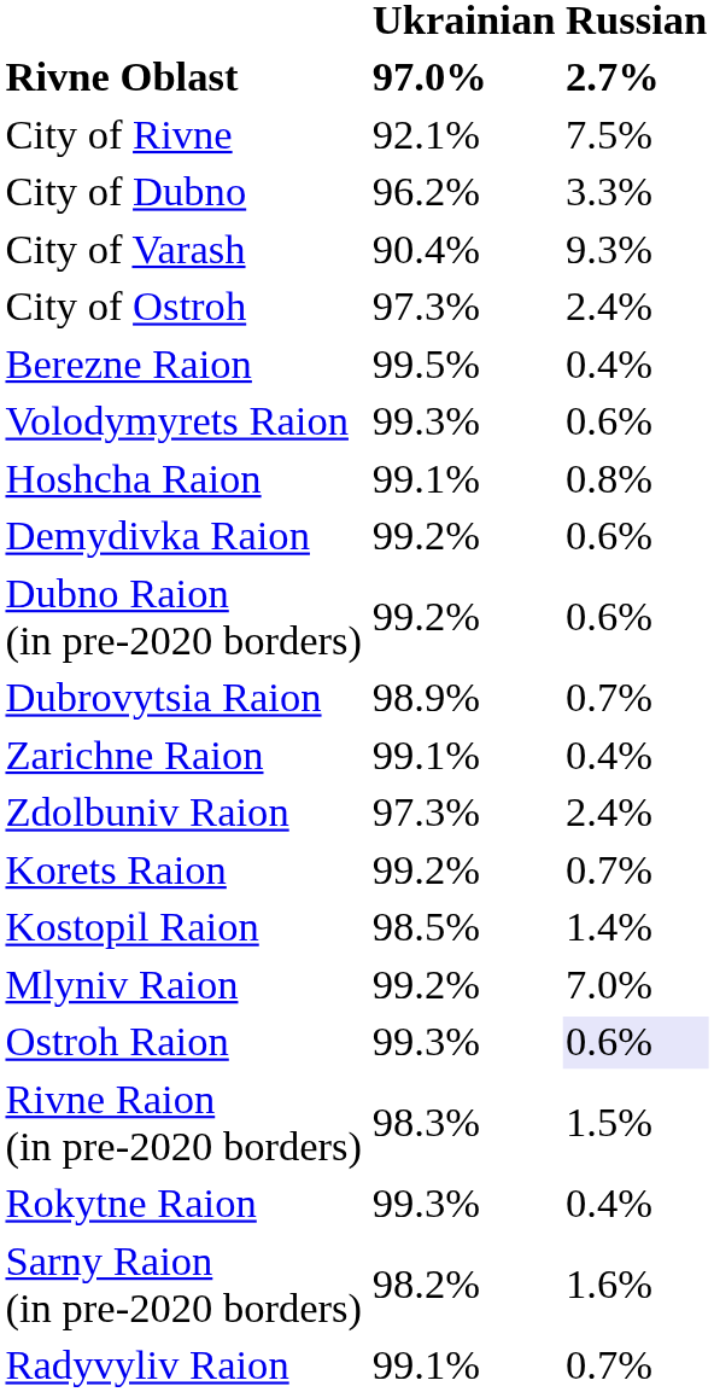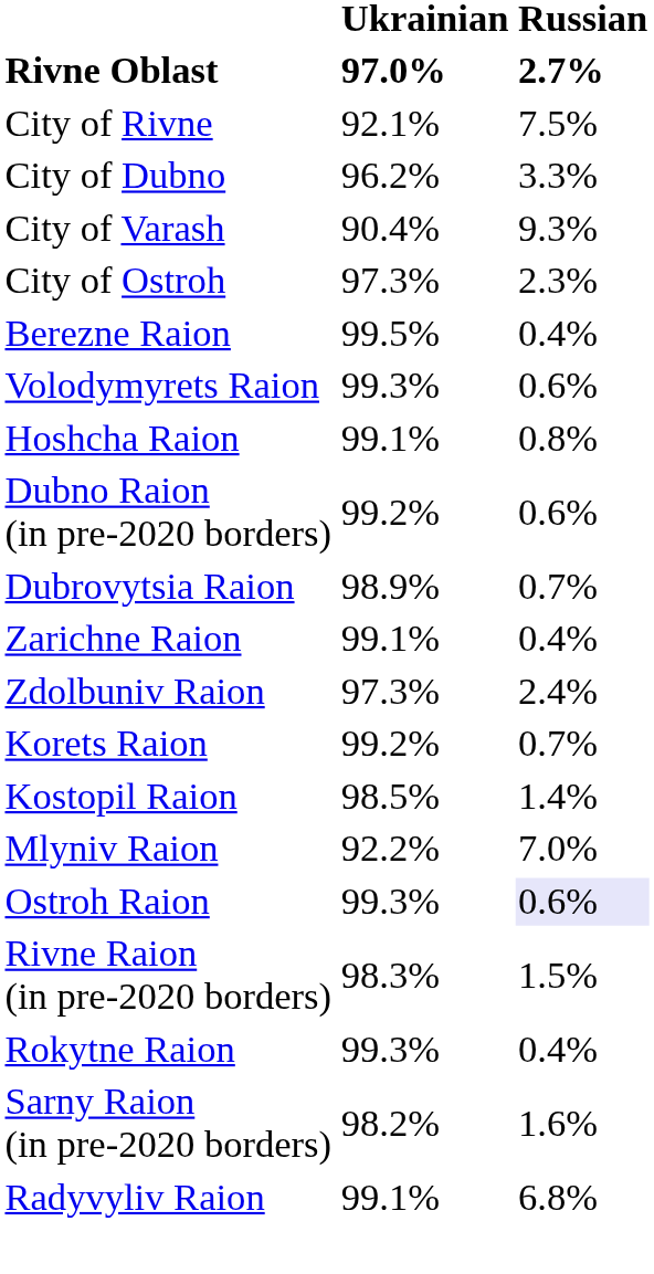City of Ostroh | Russian: 2.4% -> 2.3%
- row: Demydivka Raion | 99.2% | 0.6%
Mlyniv Raion | Ukrainian: 99.2% -> 92.2%
Radyvyliv Raion | Russian: 0.7% -> 6.8%
